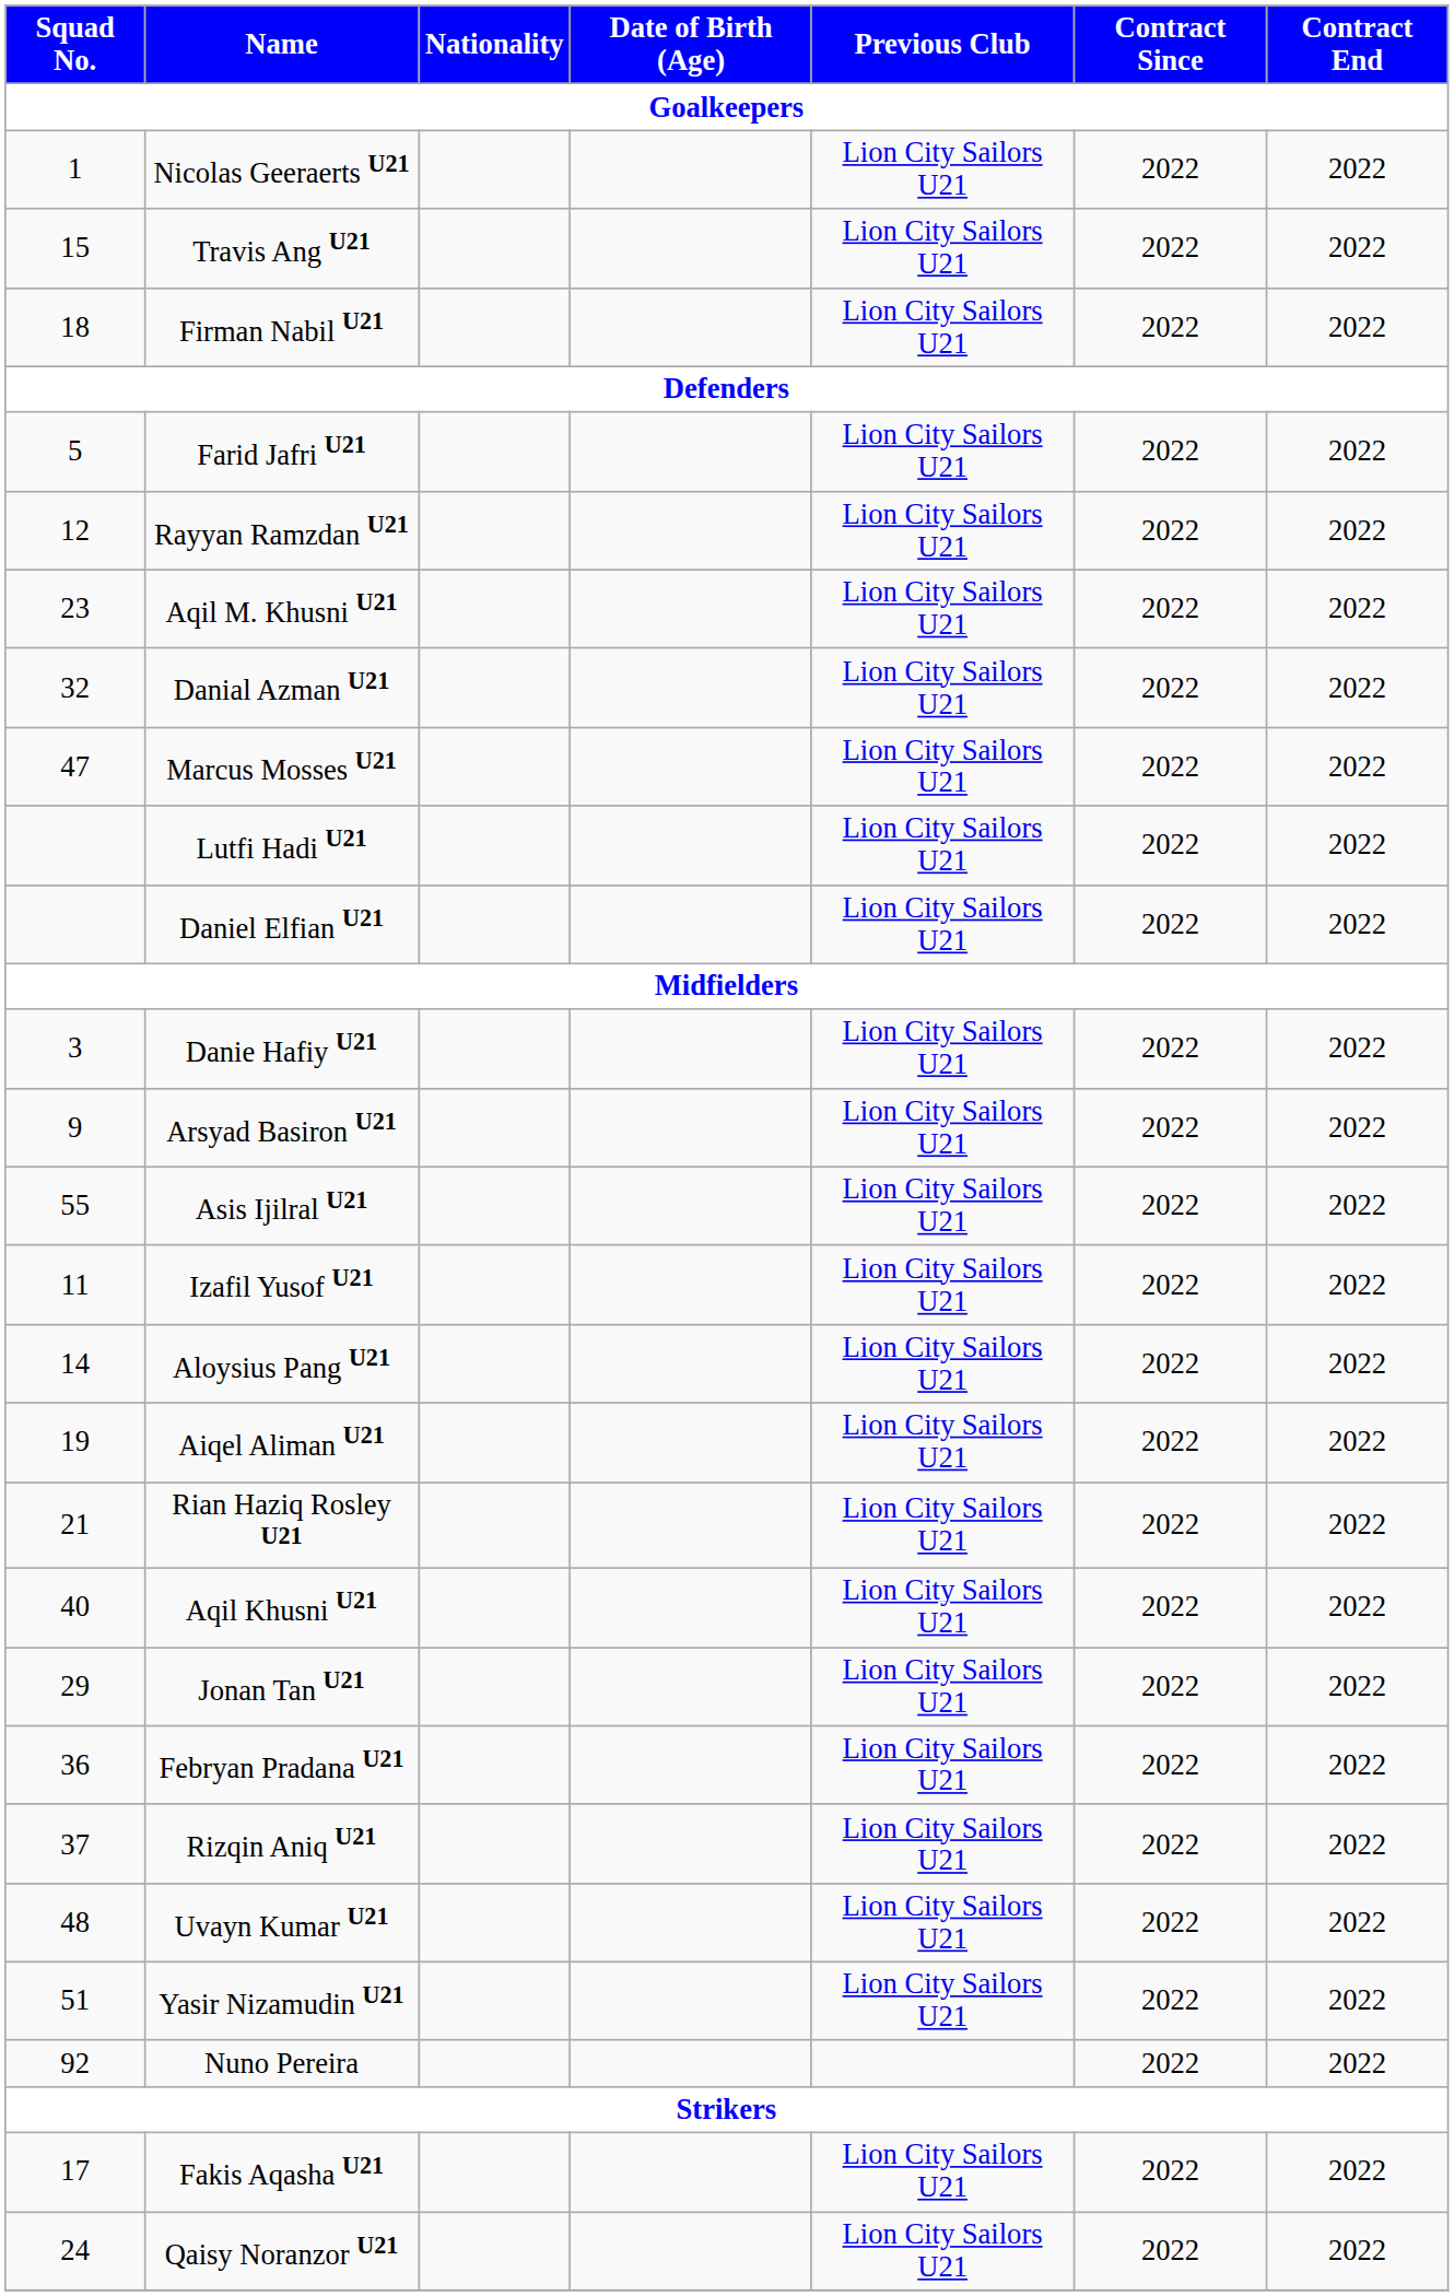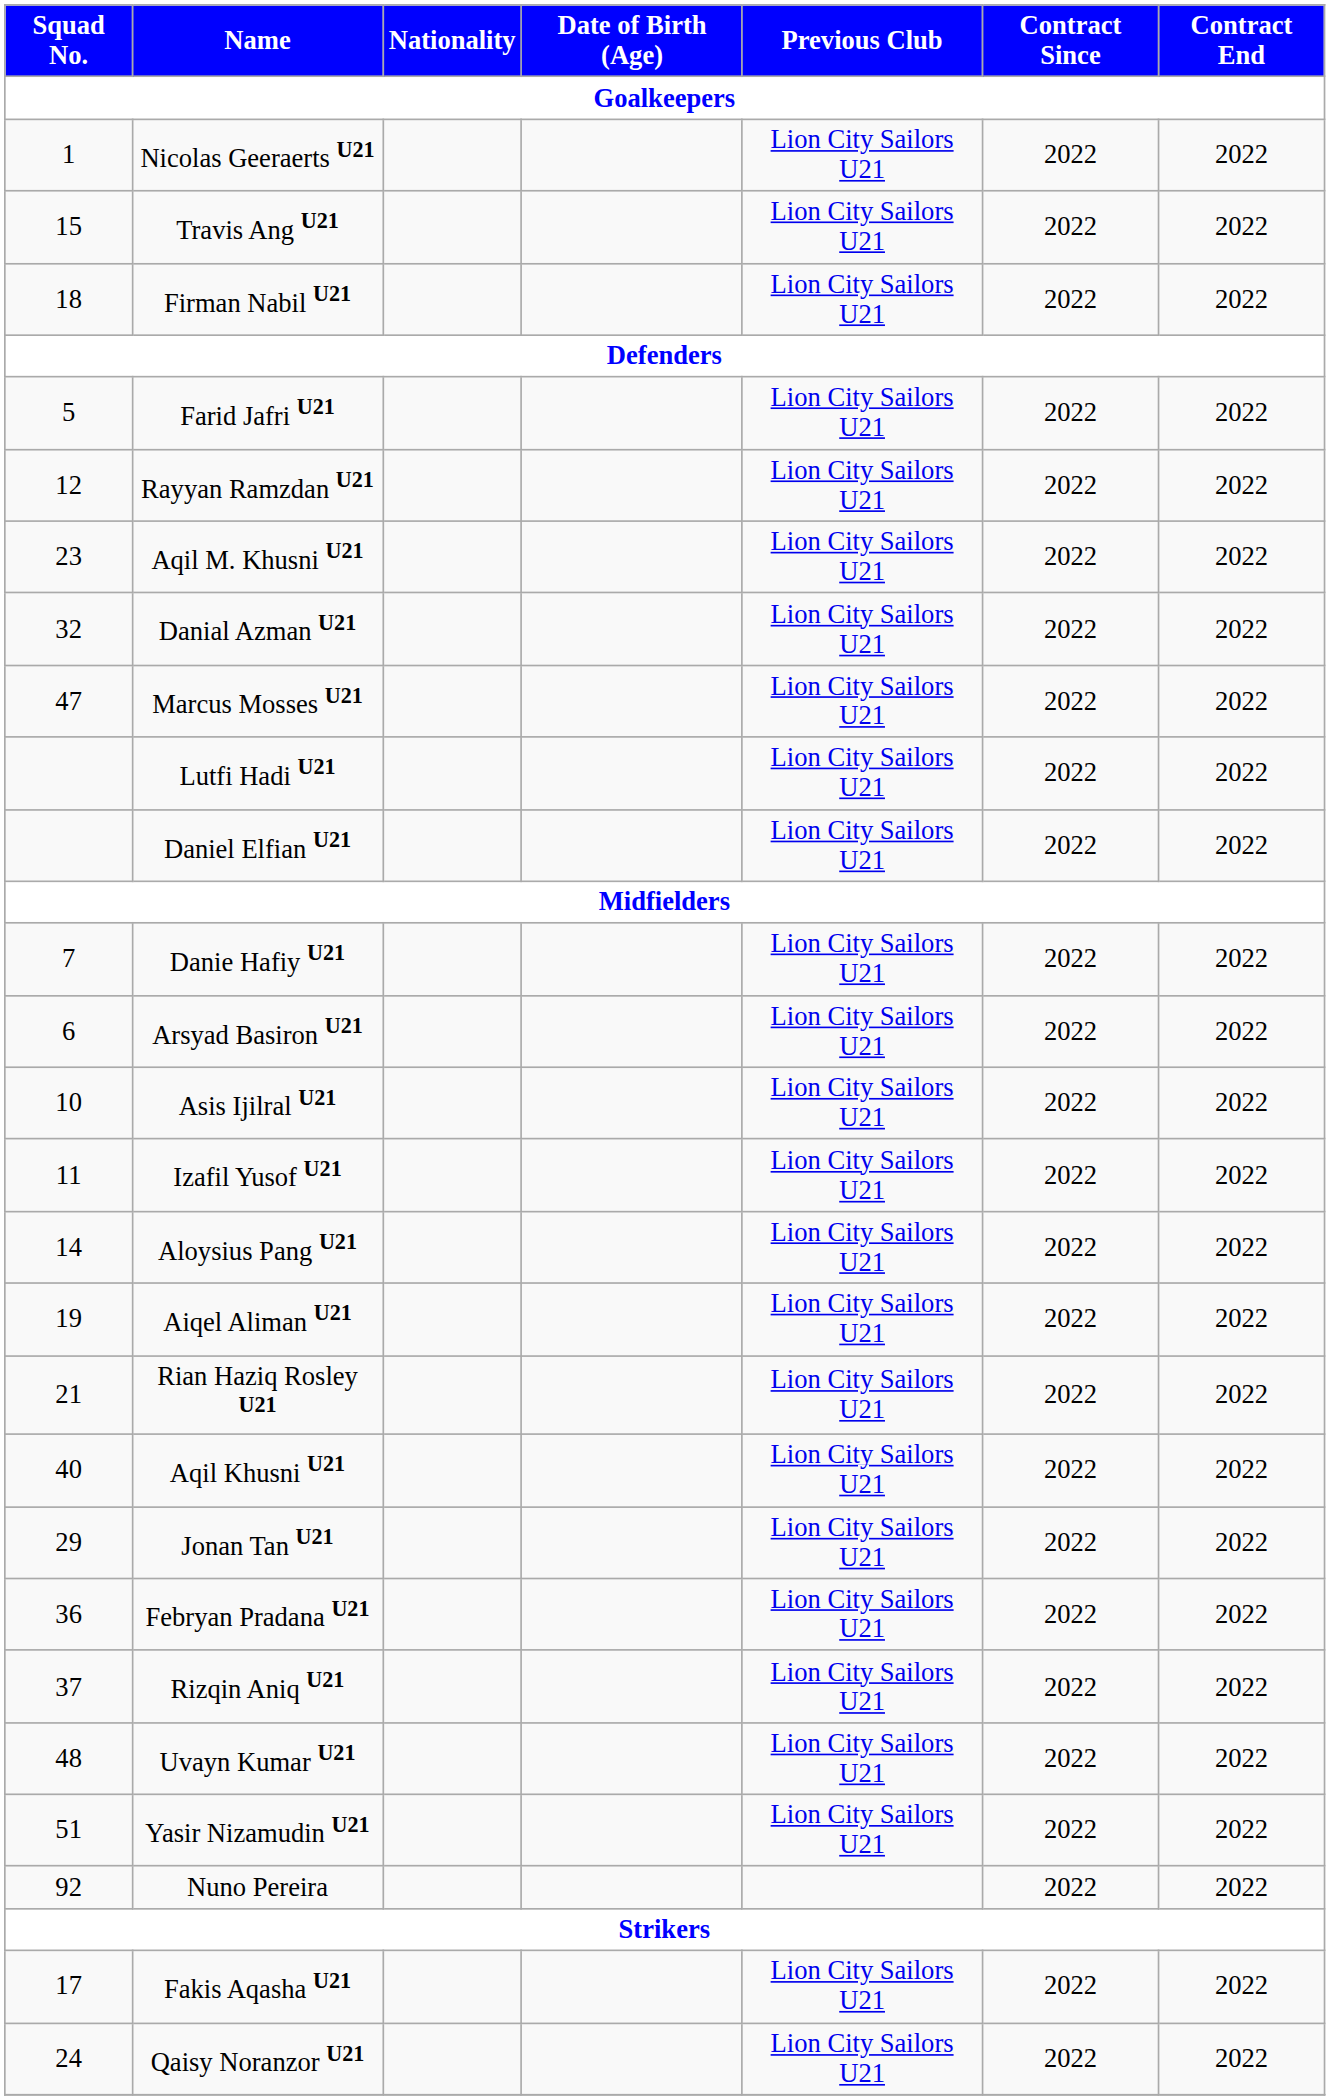Danie Hafiy U21 | Squad No.: 3 -> 7
Arsyad Basiron U21 | Squad No.: 9 -> 6
Asis Ijilral U21 | Squad No.: 55 -> 10
